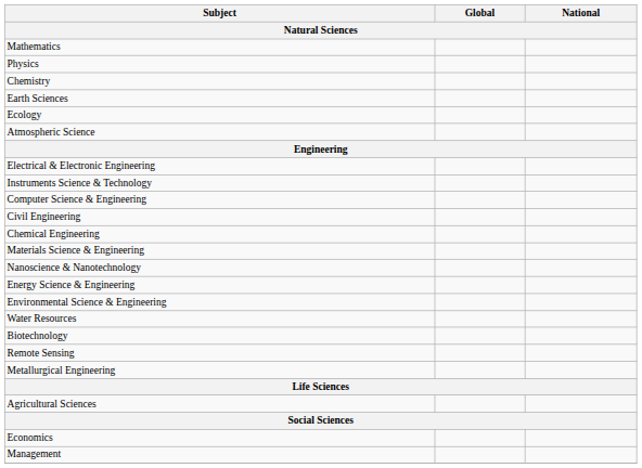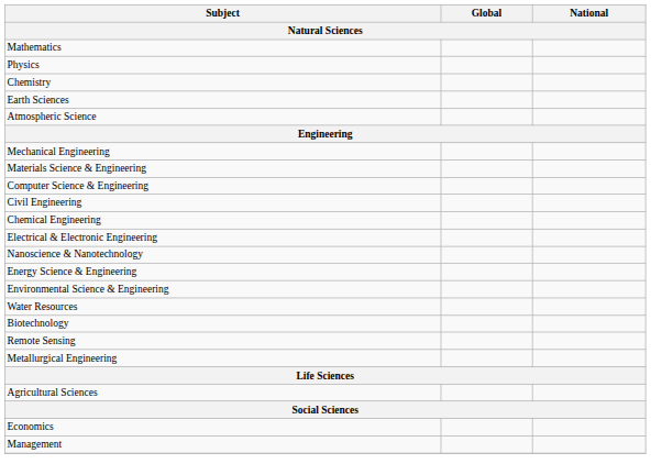- row: Ecology
+ row: Mechanical Engineering
rows swapped: Electrical & Electronic Engineering <-> Materials Science & Engineering
- row: Instruments Science & Technology
